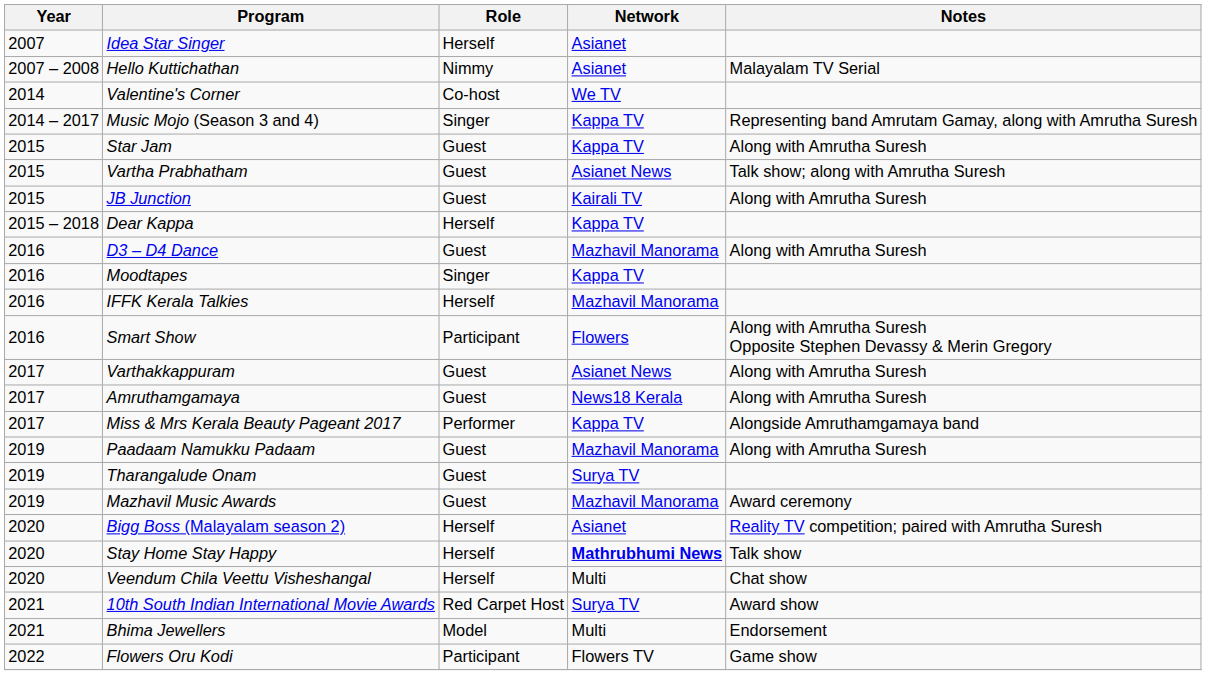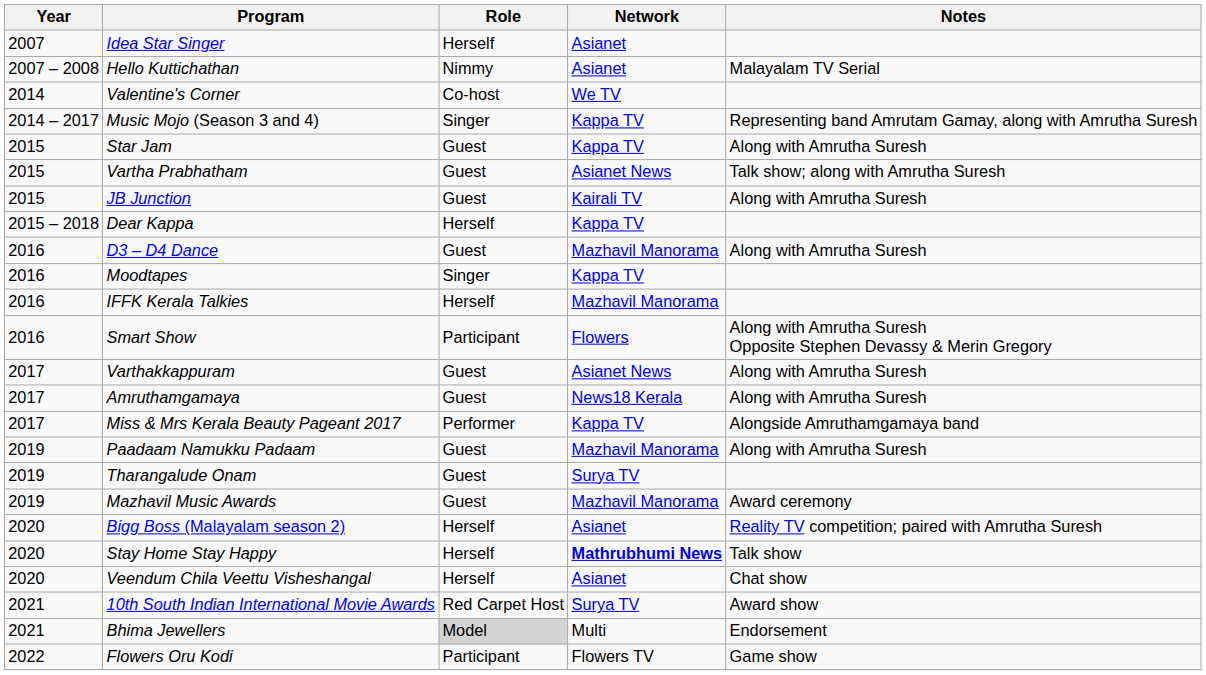Veendum Chila Veettu Visheshangal | Network: Multi -> Asianet
Bhima Jewellers | Role: no background -> lightgrey background
